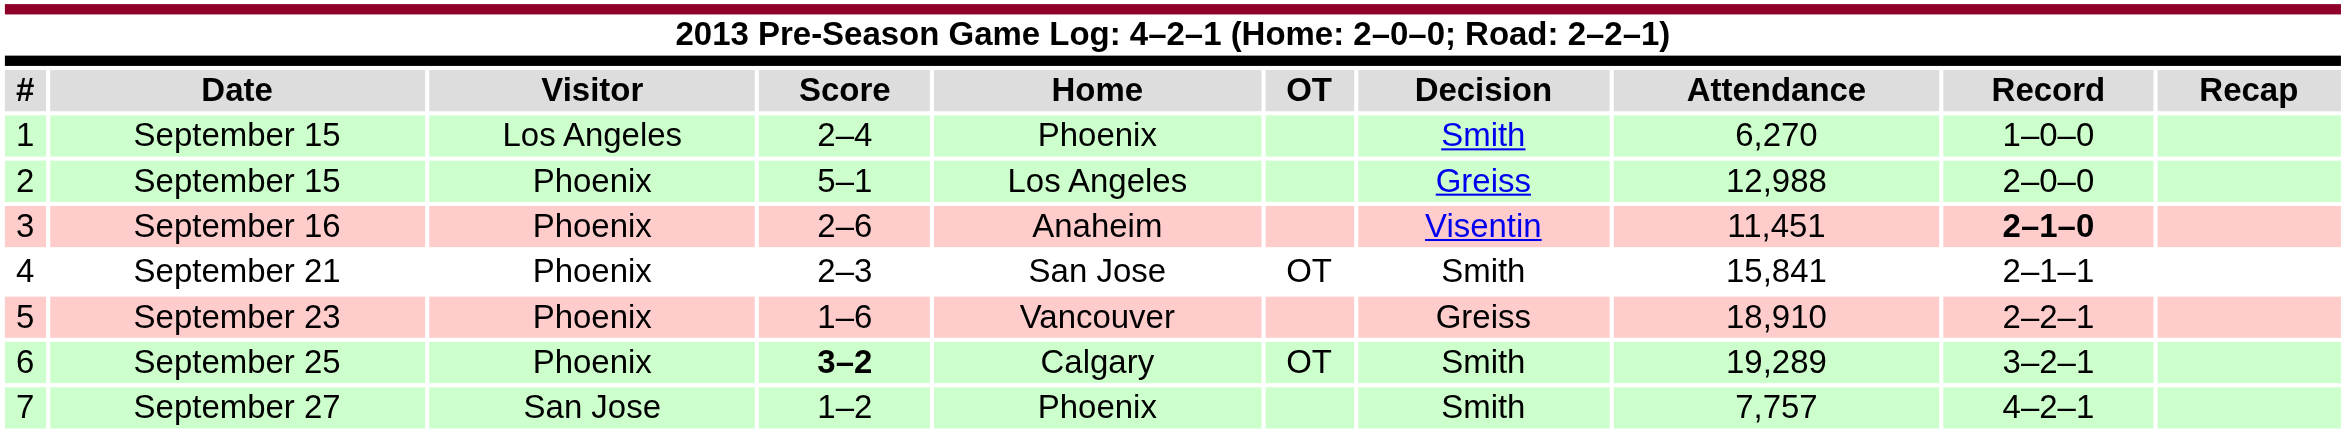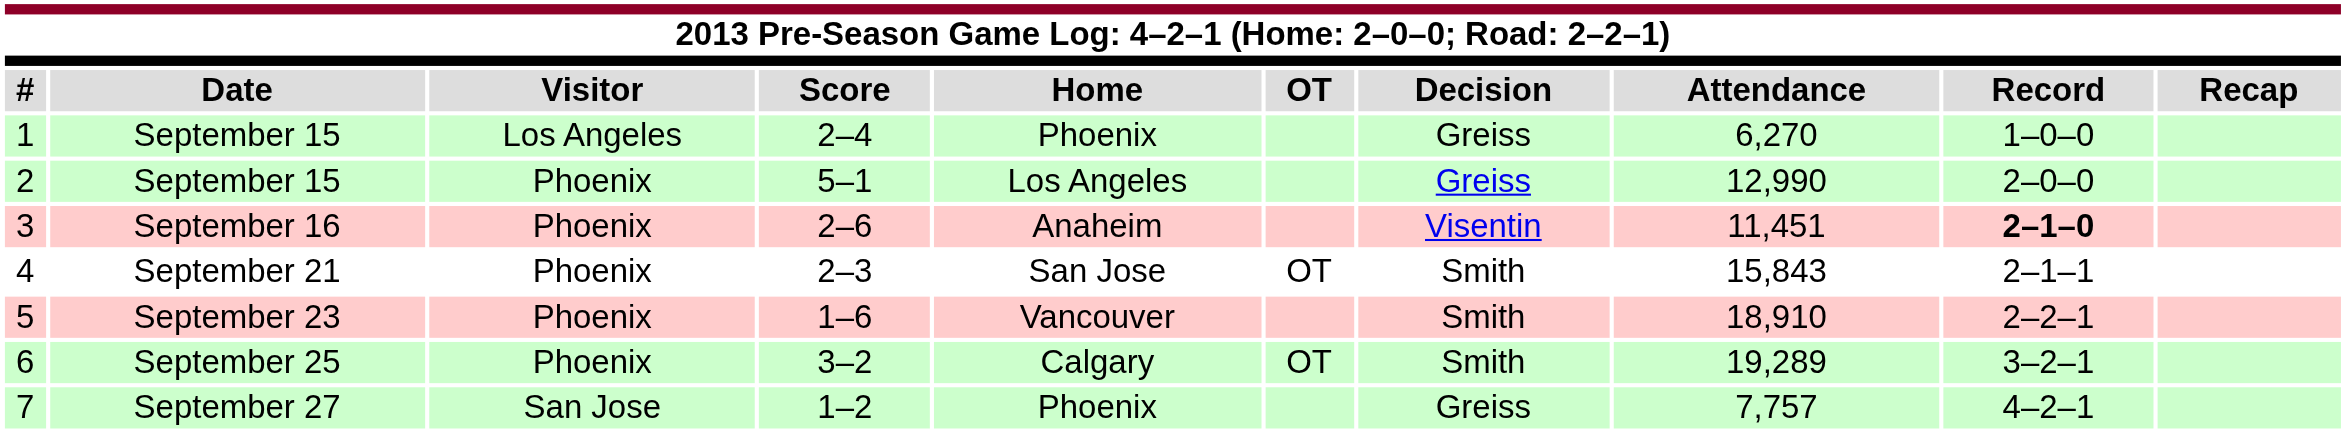1 | Decision: Smith -> Greiss
2 | Attendance: 12,988 -> 12,990
4 | Attendance: 15,841 -> 15,843
5 | Decision: Greiss -> Smith
6 | Score: bold -> normal
7 | Decision: Smith -> Greiss
